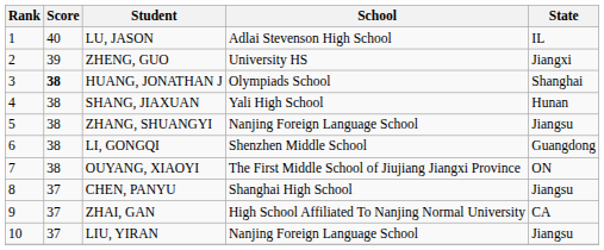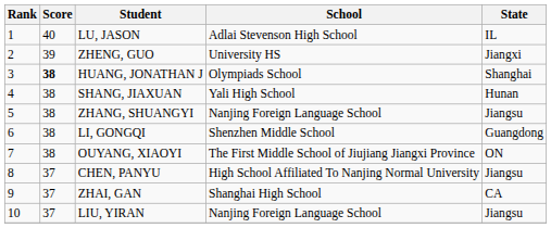CHEN, PANYU | School: Shanghai High School -> High School Affiliated To Nanjing Normal University
ZHAI, GAN | School: High School Affiliated To Nanjing Normal University -> Shanghai High School
